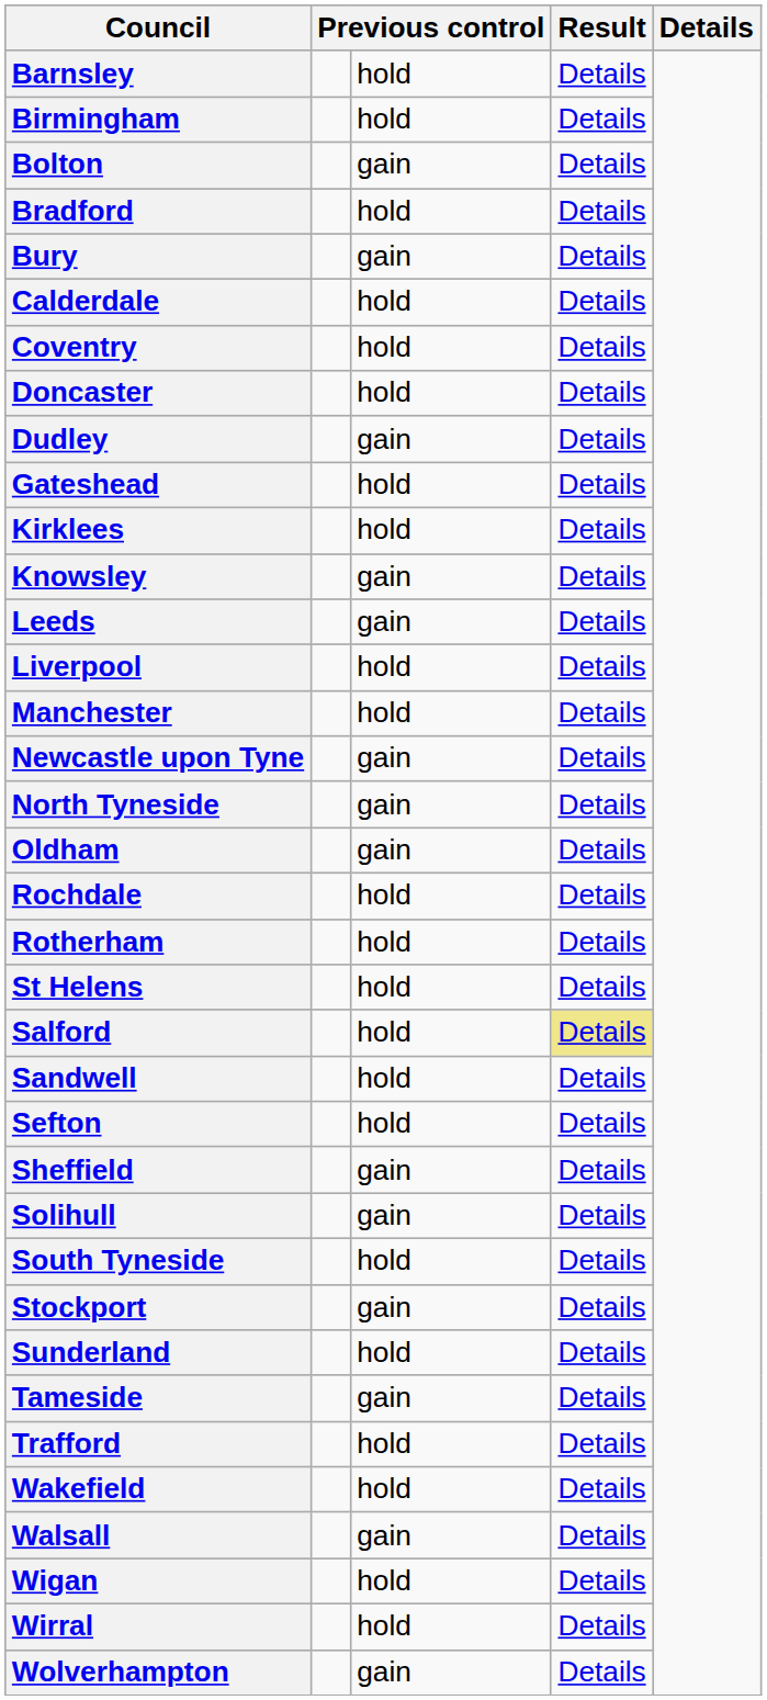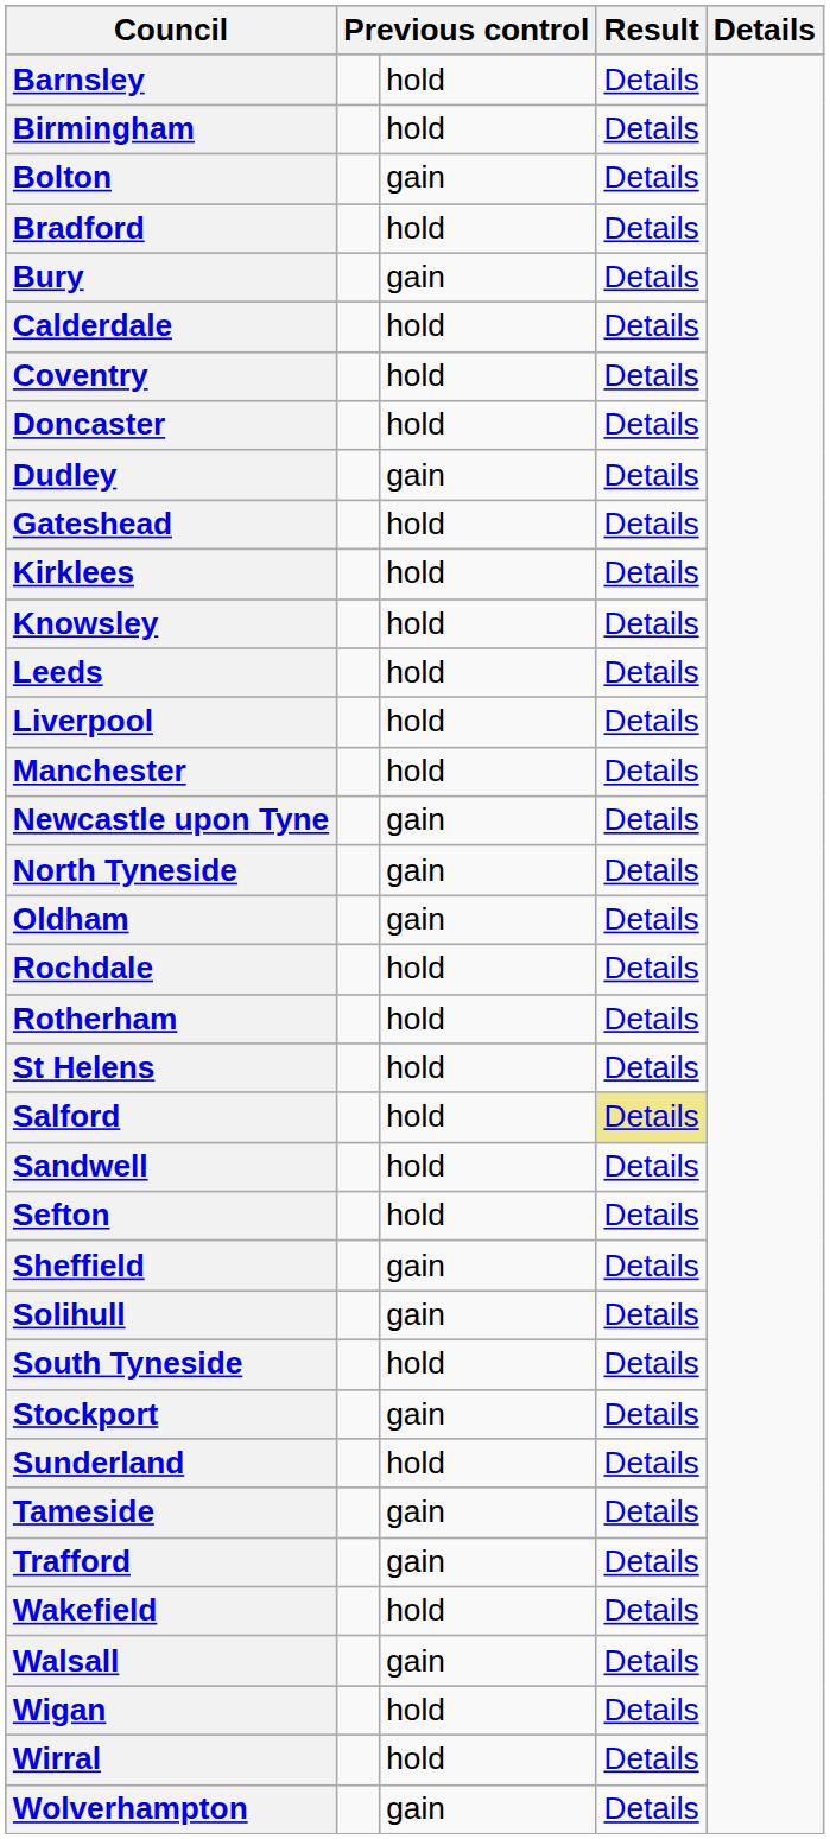Knowsley | column 3: gain -> hold
Leeds | column 3: gain -> hold
Trafford | column 3: hold -> gain
